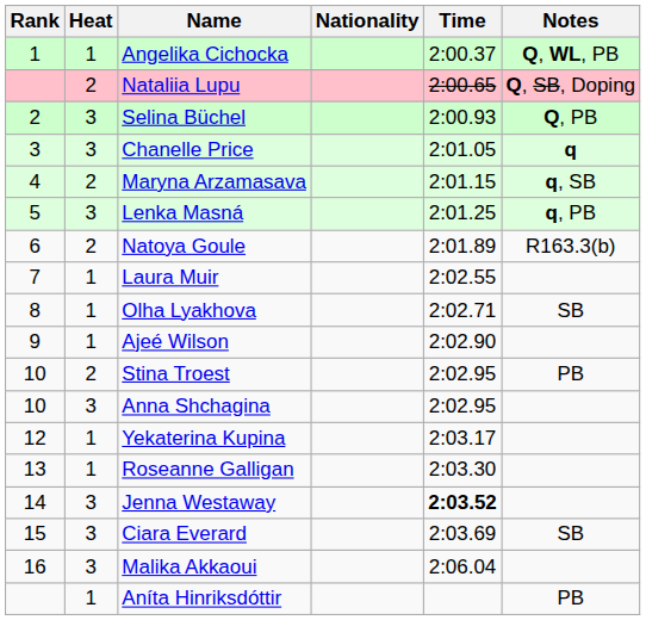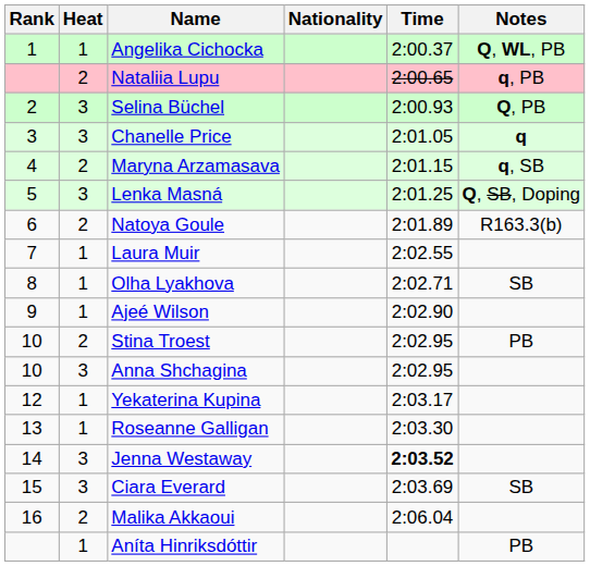Nataliia Lupu | Notes: Q, SB, Doping -> q, PB
Lenka Masná | Notes: q, PB -> Q, SB, Doping
Malika Akkaoui | Heat: 3 -> 2
